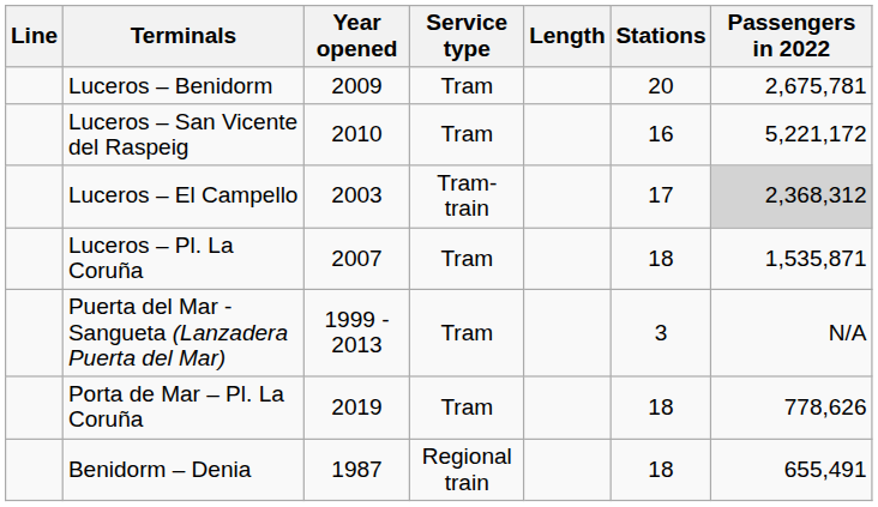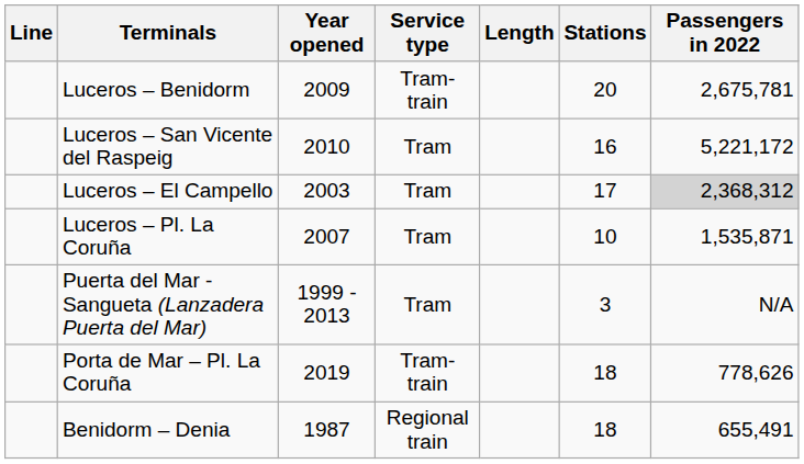Luceros – Benidorm | Service type: Tram -> Tram-train
Luceros – El Campello | Service type: Tram-train -> Tram
Luceros – Pl. La Coruña | Stations: 18 -> 10
Porta de Mar – Pl. La Coruña | Service type: Tram -> Tram-train
